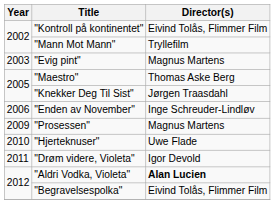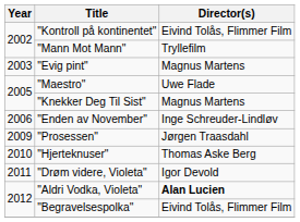"Maestro" | Director(s): Thomas Aske Berg -> Uwe Flade
"Knekker Deg Til Sist" | Director(s): Jørgen Traasdahl -> Magnus Martens
"Prosessen" | Director(s): Magnus Martens -> Jørgen Traasdahl
"Hjerteknuser" | Director(s): Uwe Flade -> Thomas Aske Berg
